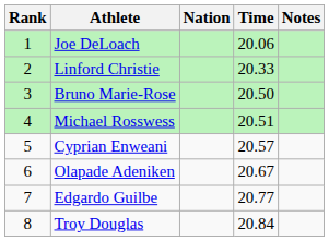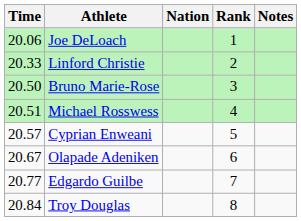columns swapped: Rank <-> Time
